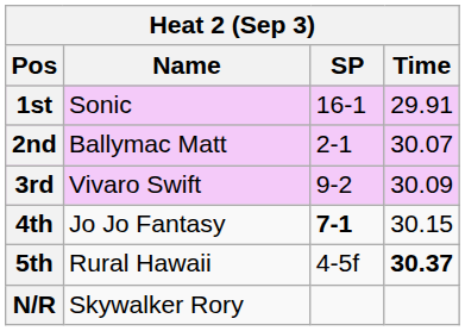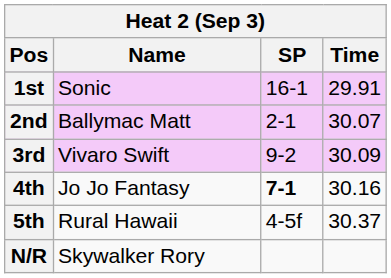4th | Time: 30.15 -> 30.16
5th | Time: bold -> normal
